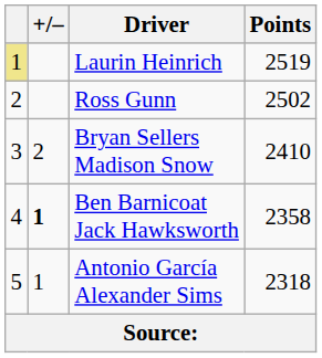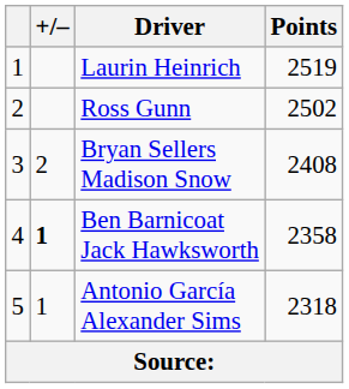Laurin Heinrich | column 1: khaki background -> no background
Bryan Sellers Madison Snow | Points: 2410 -> 2408
